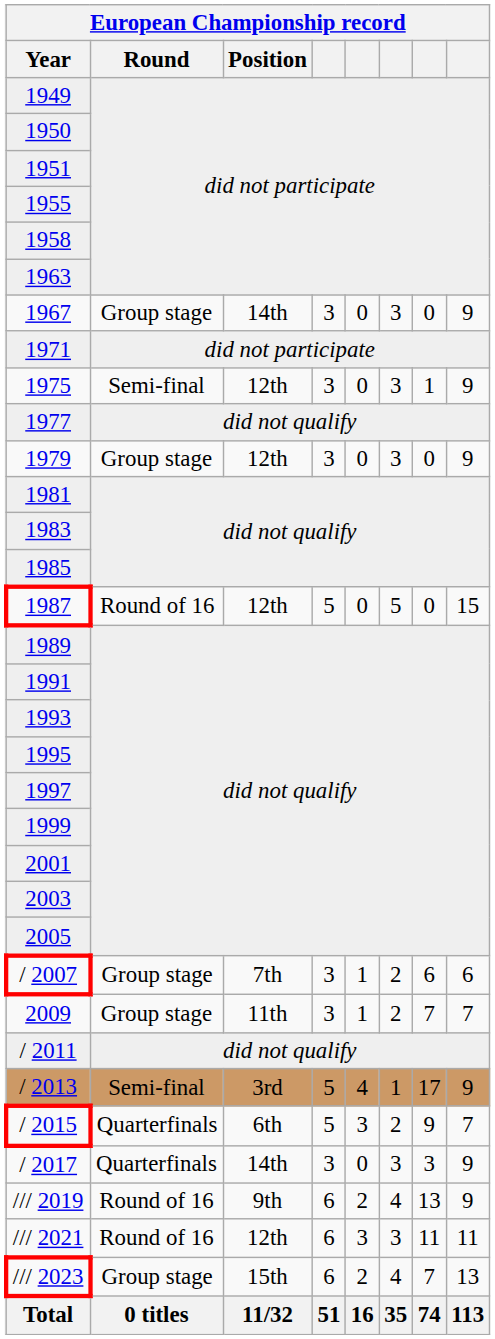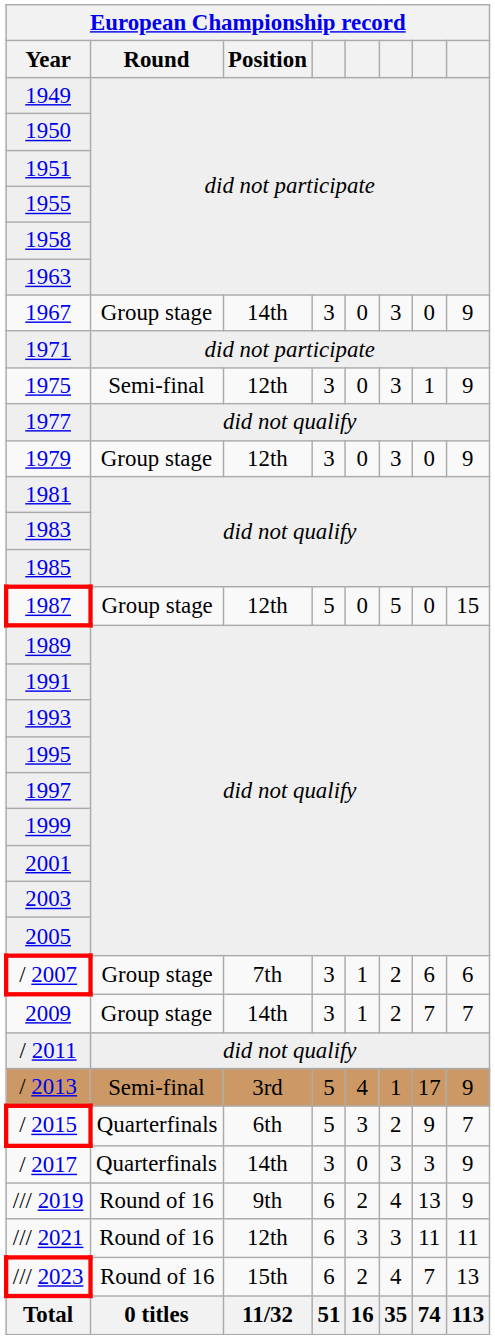1987 | Round: Round of 16 -> Group stage
2009 | Position: 11th -> 14th
/// 2023 | Round: Group stage -> Round of 16
